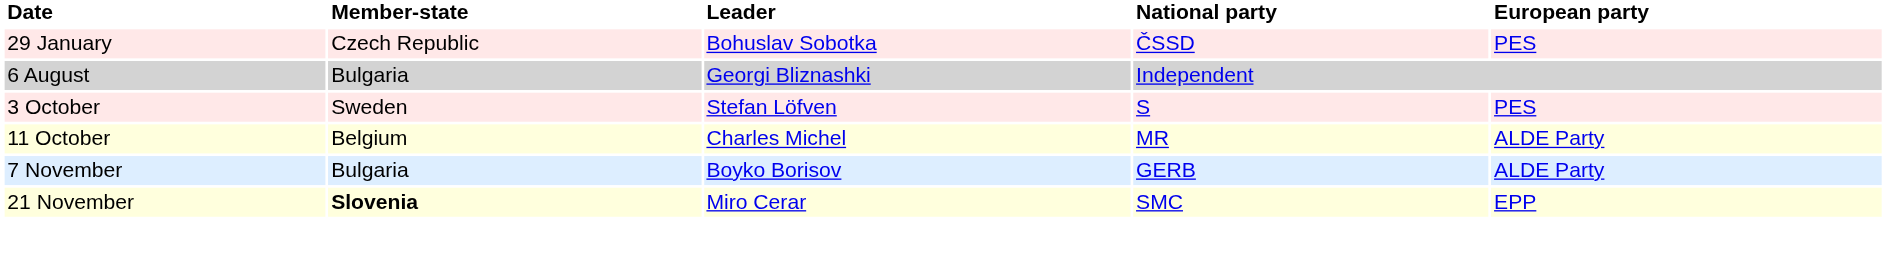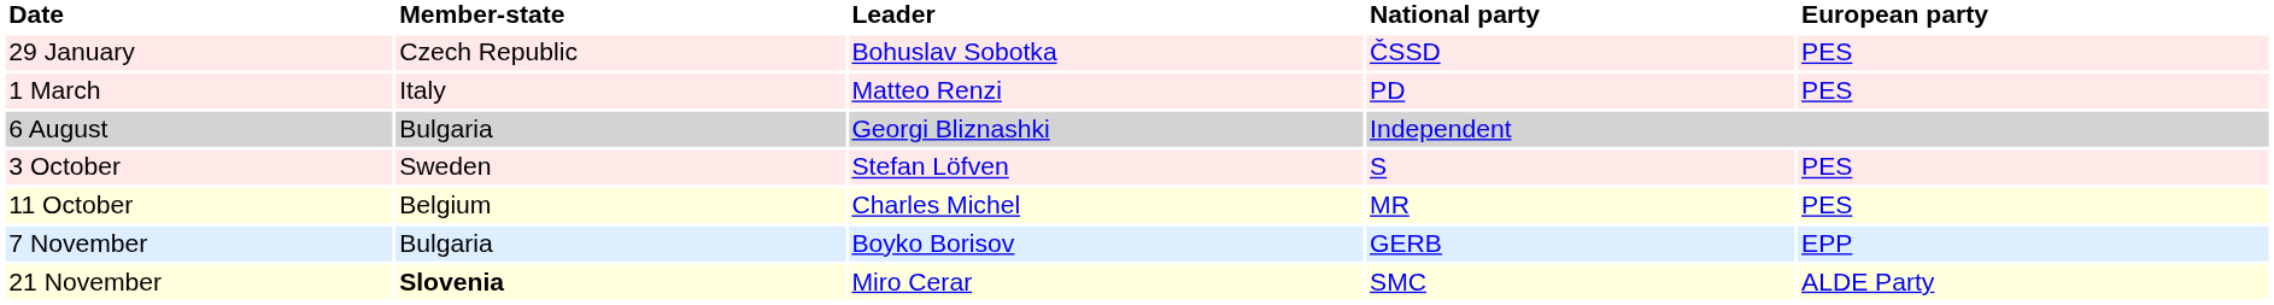+ row: 1 March | Italy | Matteo Renzi | PD | PES
11 October | European party: ALDE Party -> PES
7 November | European party: ALDE Party -> EPP
21 November | European party: EPP -> ALDE Party
